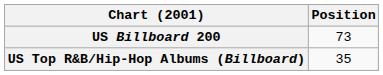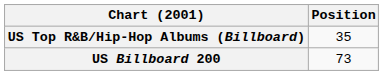rows swapped: US Billboard 200 <-> US Top R&B/Hip-Hop Albums (Billboard)
